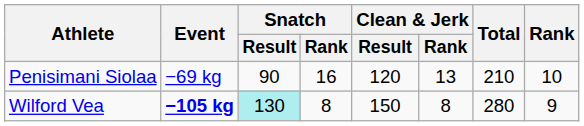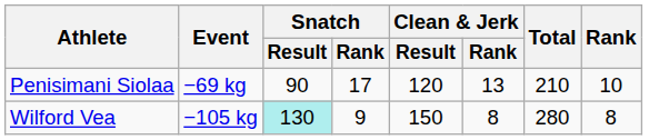Penisimani Siolaa | Snatch / Rank: 16 -> 17
Wilford Vea | Event: bold -> normal
Wilford Vea | Snatch / Rank: 8 -> 9
Wilford Vea | Rank: 9 -> 8
